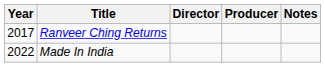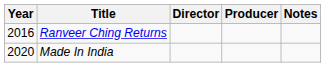Ranveer Ching Returns | Year: 2017 -> 2016
Made In India | Year: 2022 -> 2020
